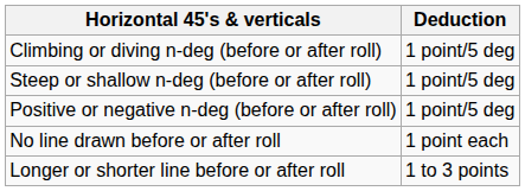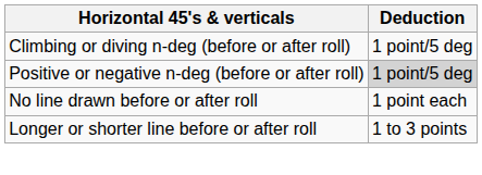- row: Steep or shallow n-deg (before or after roll) | 1 point/5 deg
Positive or negative n-deg (before or after roll) | Deduction: no background -> lightgrey background
